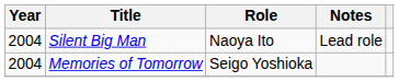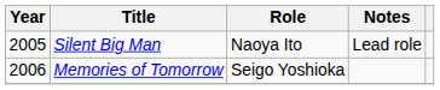Silent Big Man | Year: 2004 -> 2005
Memories of Tomorrow | Year: 2004 -> 2006
